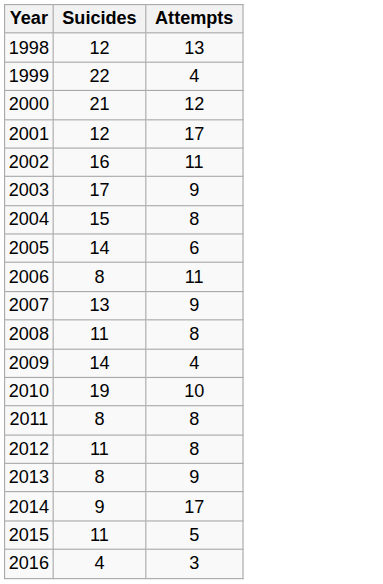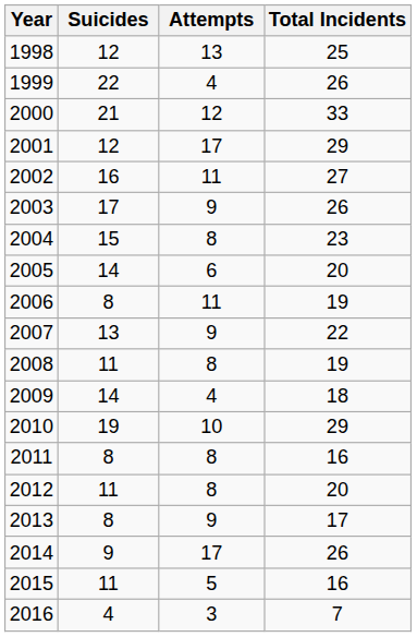+ column: Total Incidents | 25 | 26 | 33 | 29 | 27 | 26 | 23 | 20 | 19 | 22 | 19 | 18 | 29 | 16 | 20 | 17 | 26 | 16 | 7
